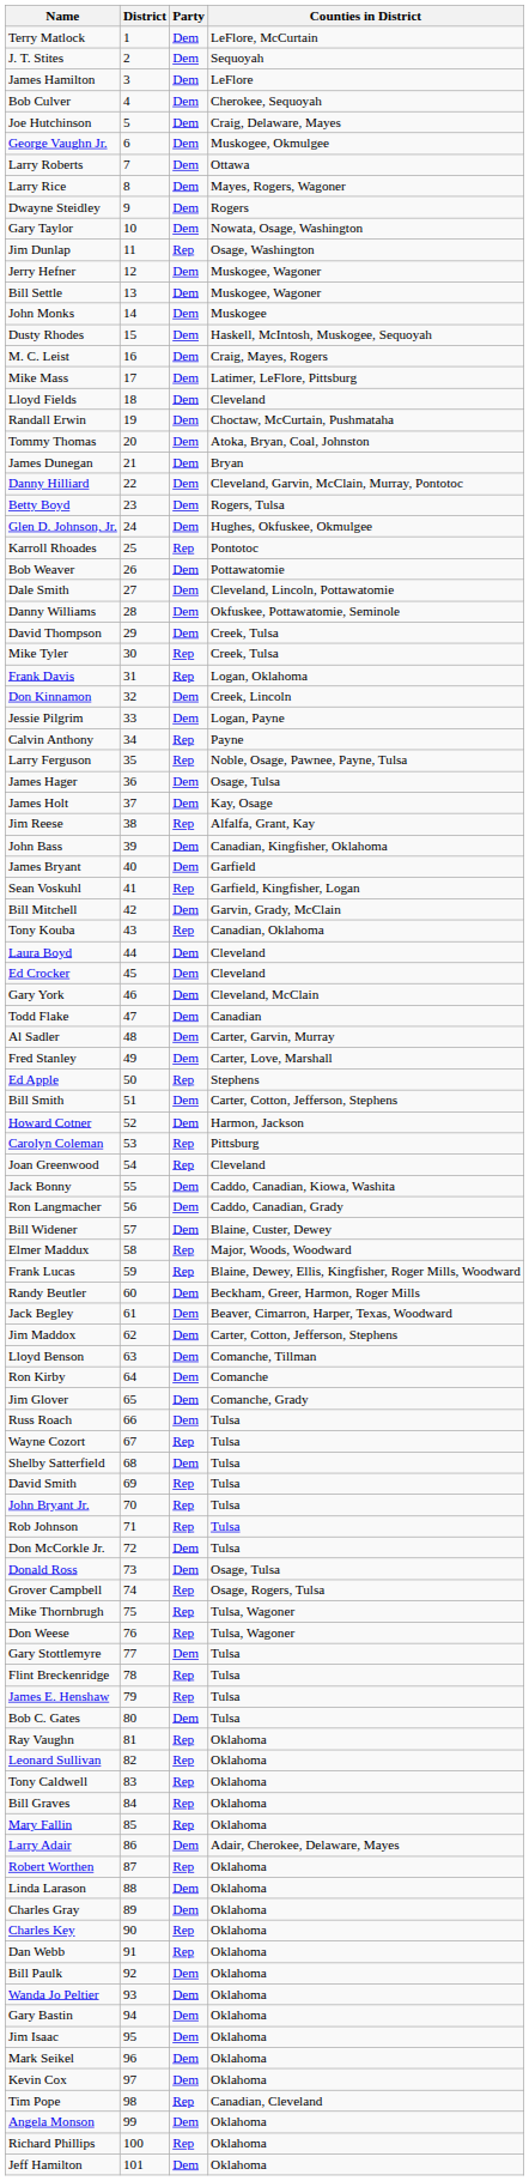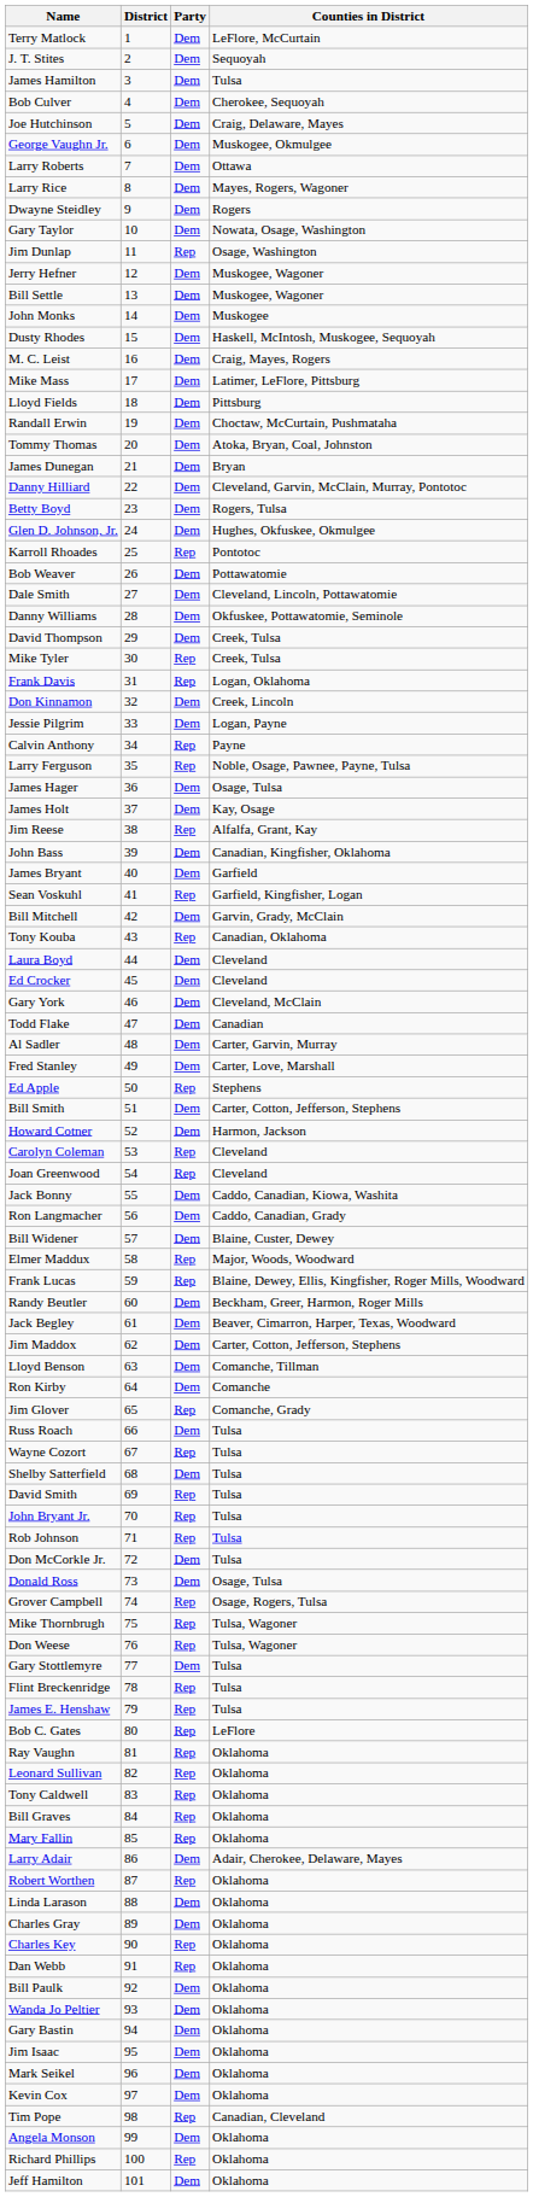James Hamilton | Counties in District: LeFlore -> Tulsa
Lloyd Fields | Counties in District: Cleveland -> Pittsburg
Carolyn Coleman | Counties in District: Pittsburg -> Cleveland
Jim Glover | Party: Dem -> Rep
Bob C. Gates | Party: Dem -> Rep
Bob C. Gates | Counties in District: Tulsa -> LeFlore
